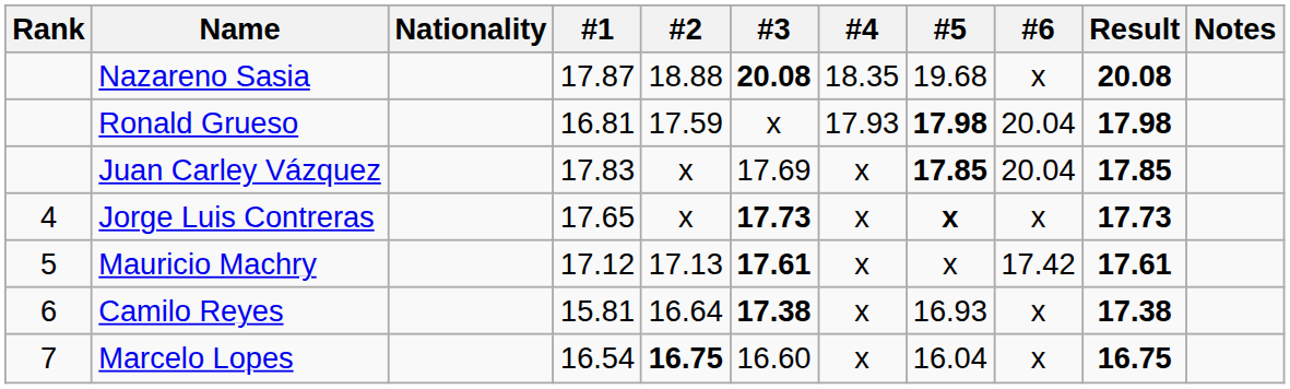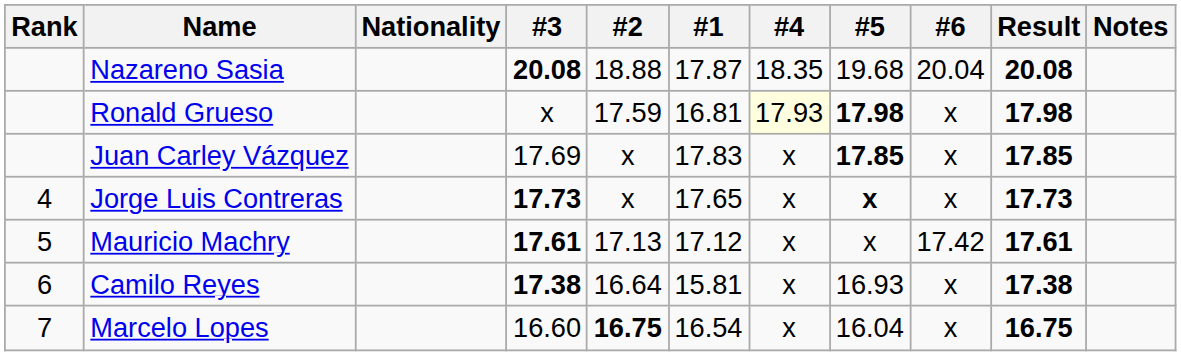columns swapped: #1 <-> #3
Nazareno Sasia | #6: x -> 20.04
Ronald Grueso | #4: no background -> lightyellow background
Ronald Grueso | #6: 20.04 -> x
Juan Carley Vázquez | #6: 20.04 -> x
